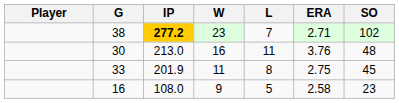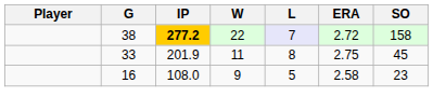38 | W: 23 -> 22
38 | L: no background -> lavender background
38 | ERA: 2.71 -> 2.72
38 | SO: 102 -> 158
- row: 30 | 213.0 | 16 | 11 | 3.76 | 48
